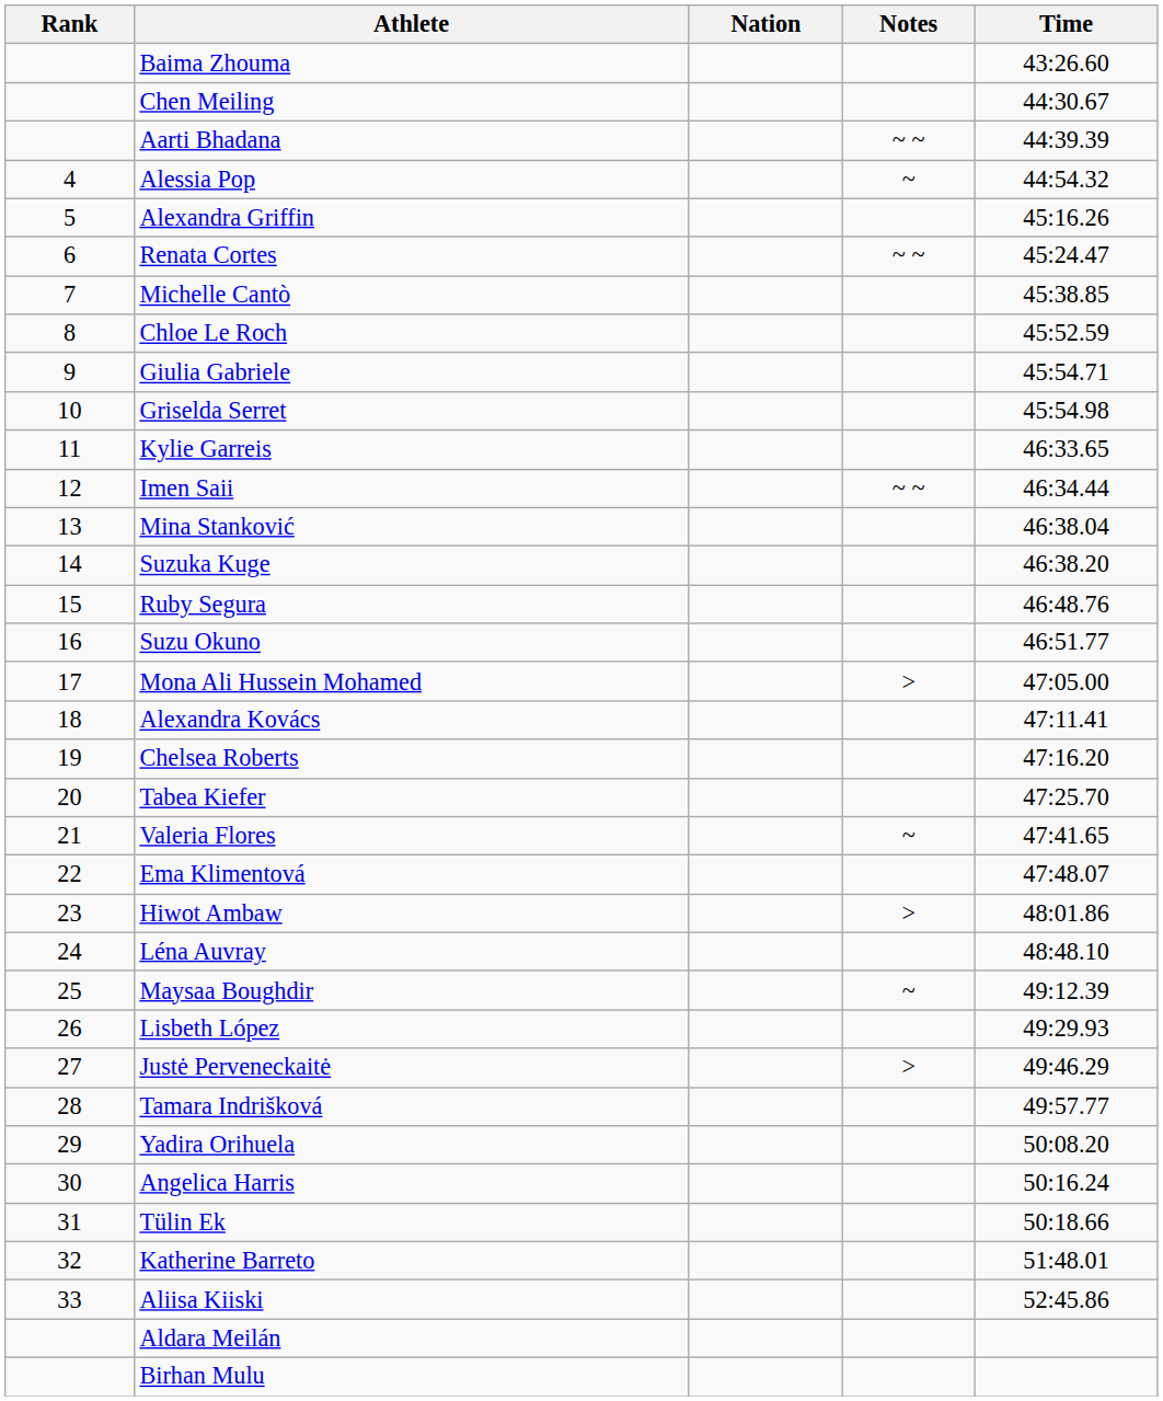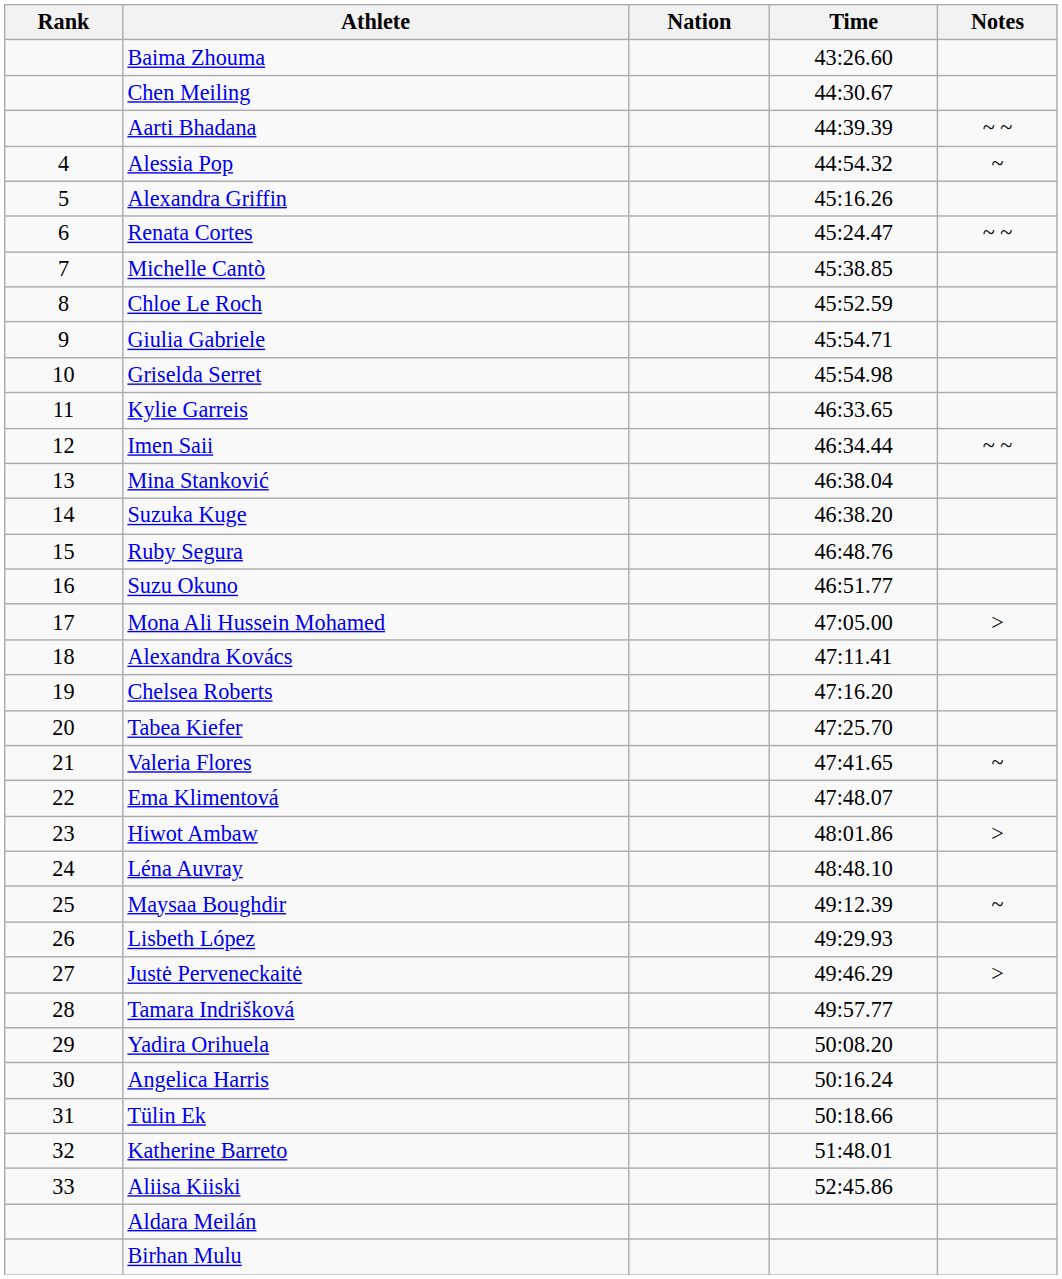columns swapped: Time <-> Notes
